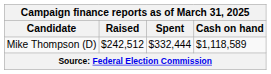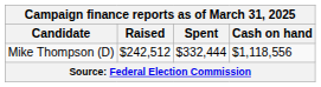Mike Thompson (D) | Cash on hand: $1,118,589 -> $1,118,556
